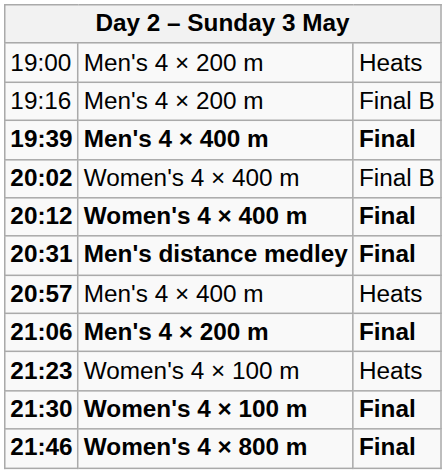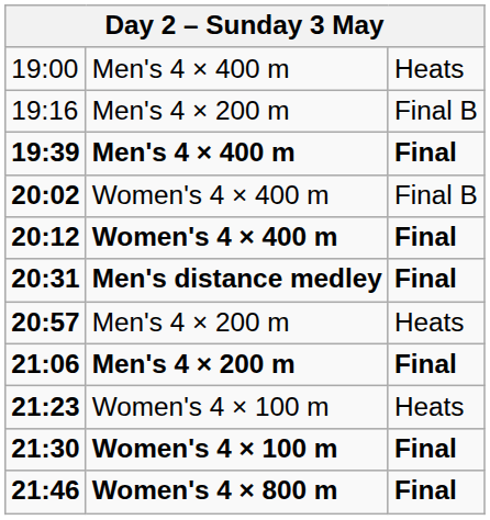19:00 | column 2: Men's 4 × 200 m -> Men's 4 × 400 m
20:57 | column 2: Men's 4 × 400 m -> Men's 4 × 200 m
